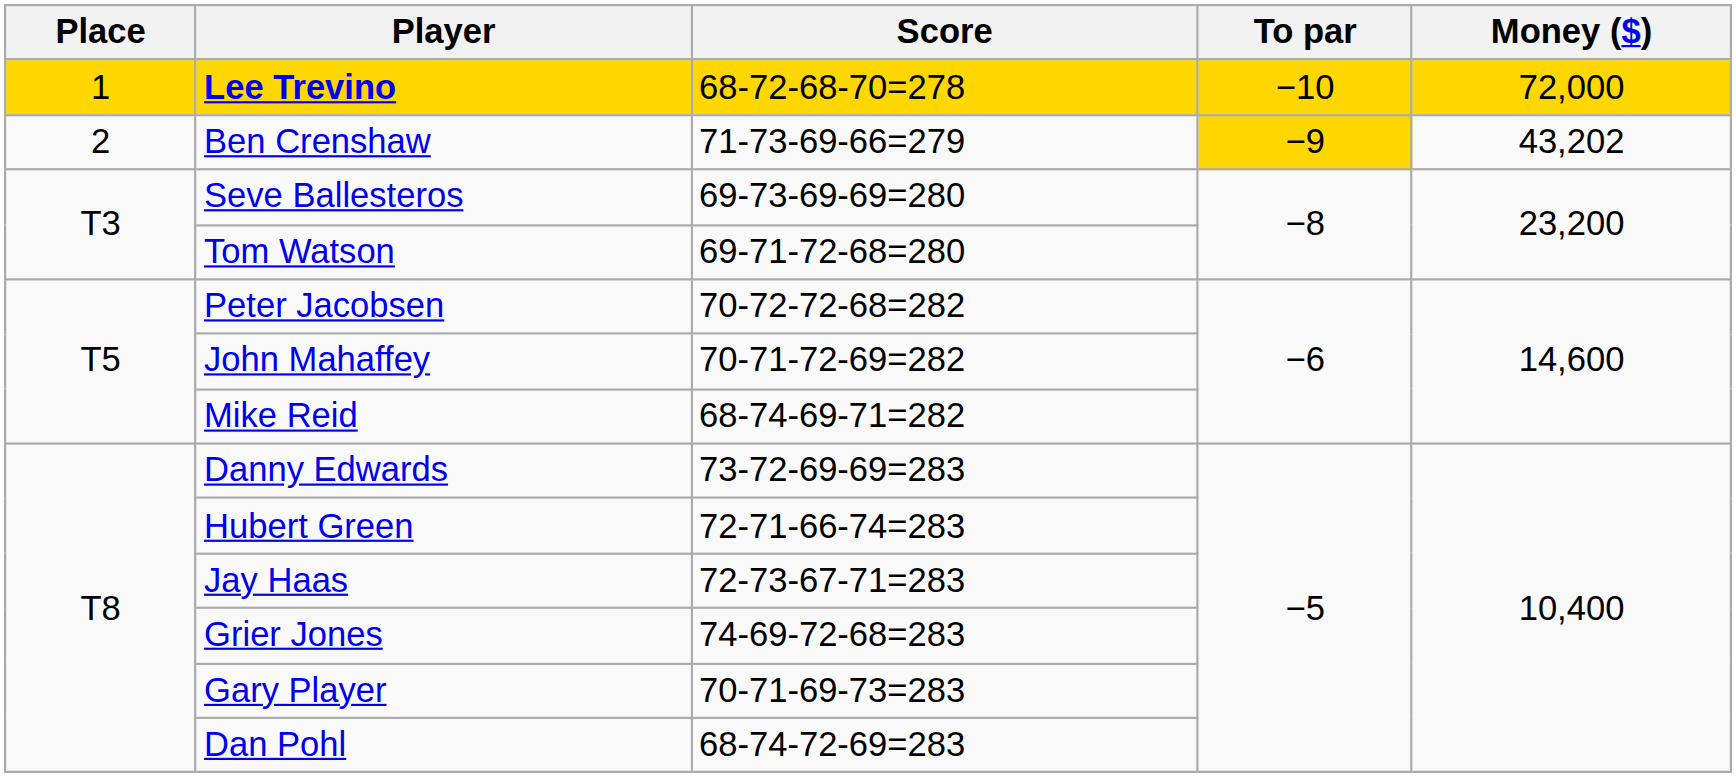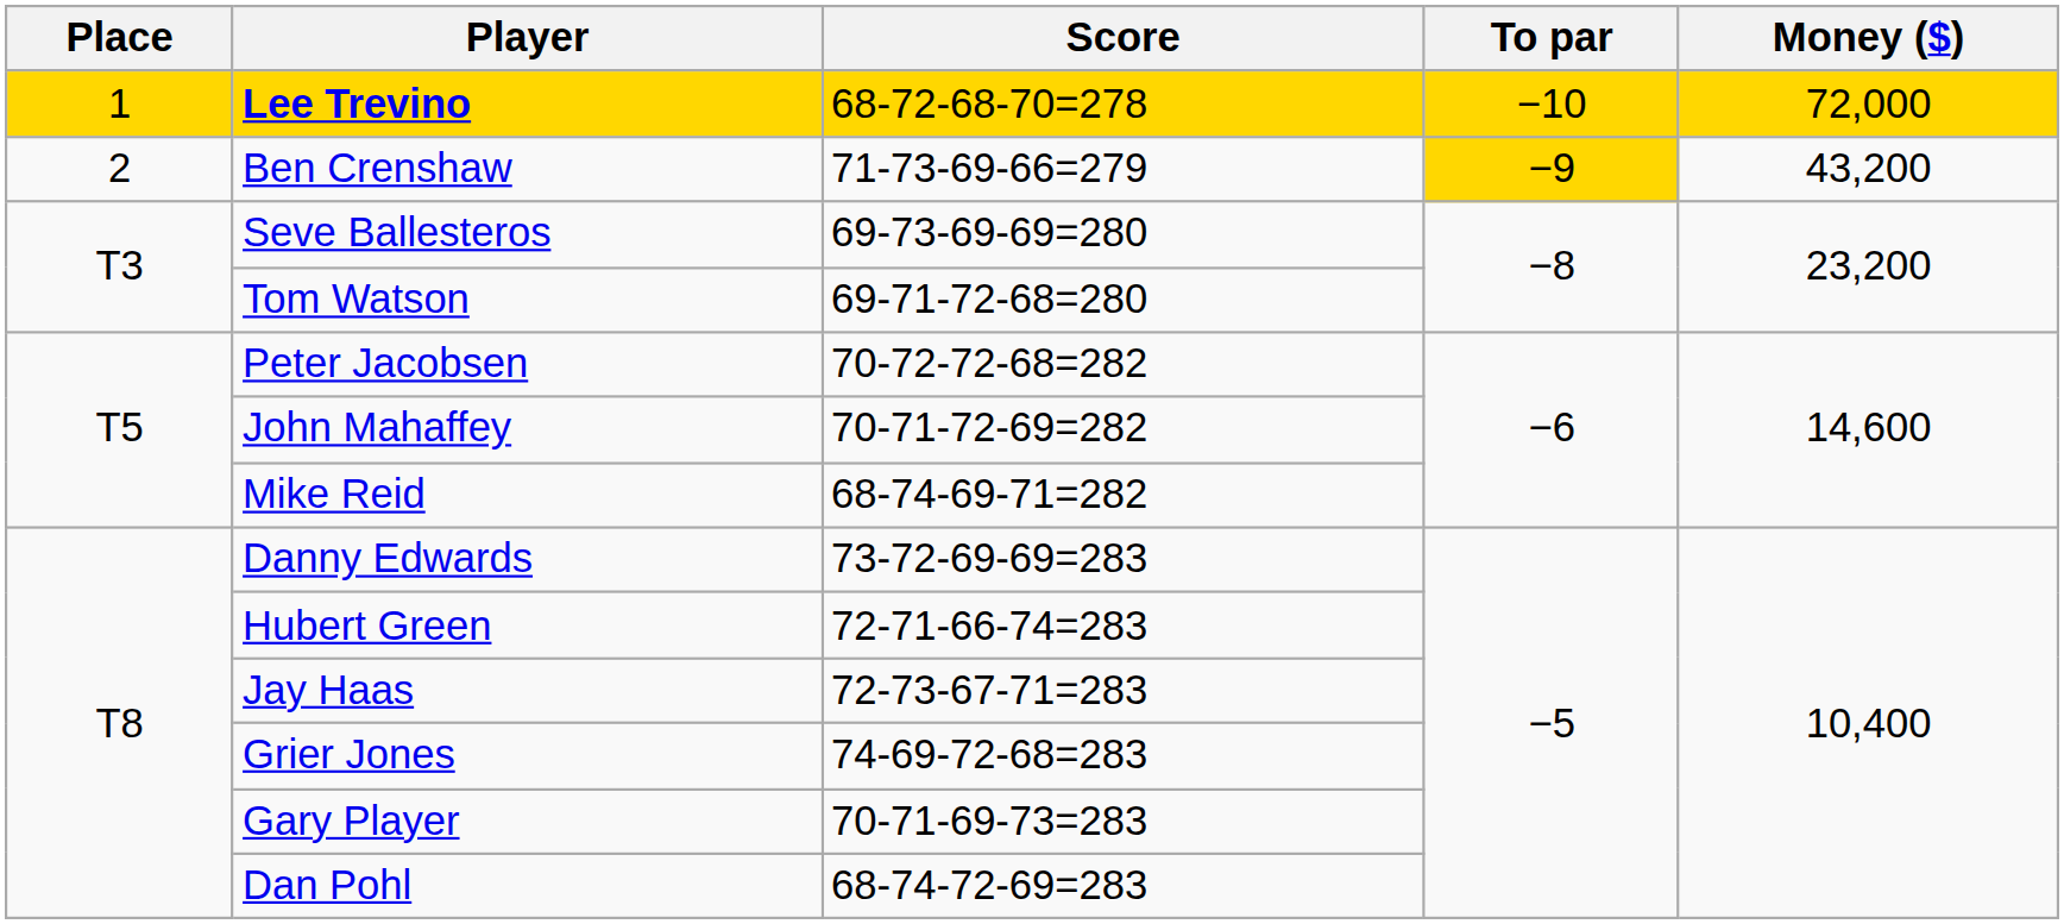Ben Crenshaw | Money ($): 43,202 -> 43,200
